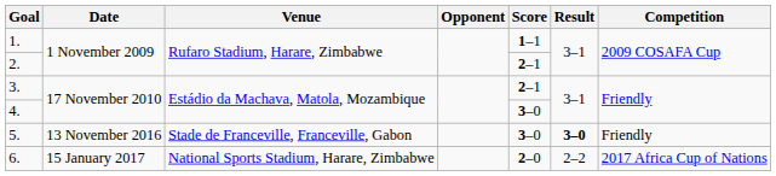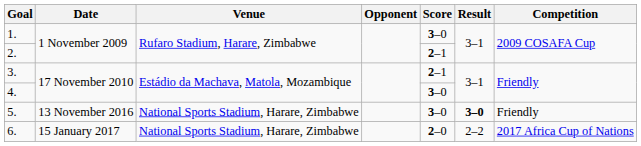1. | Score: 1–1 -> 3–0
5. | Venue: Stade de Franceville, Franceville, Gabon -> National Sports Stadium, Harare, Zimbabwe
